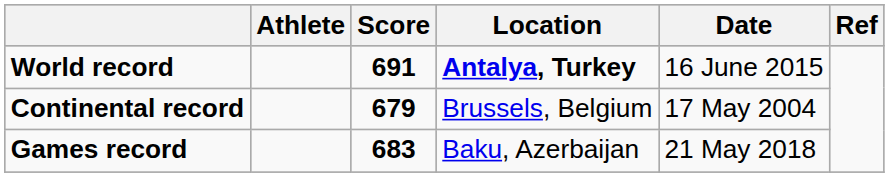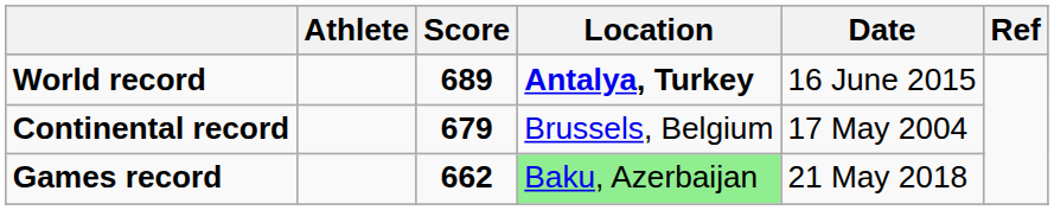World record | Score: 691 -> 689
Games record | Score: 683 -> 662
Games record | Location: no background -> lightgreen background
